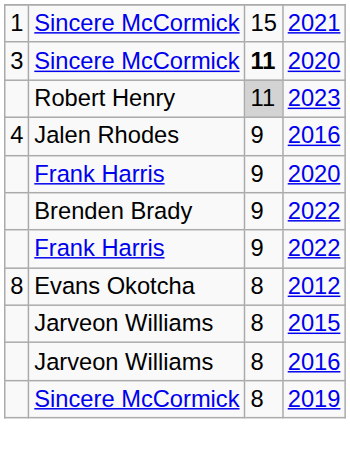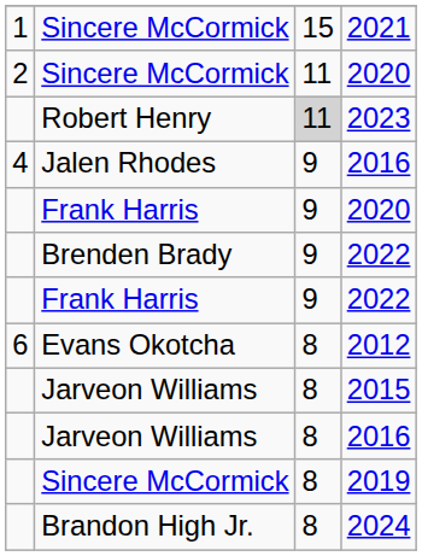Sincere McCormick / 2020 | column 1: 3 -> 2
Sincere McCormick / 2020 | column 3: bold -> normal
2012 | column 1: 8 -> 6
+ row: Brandon High Jr. | 8 | 2024
